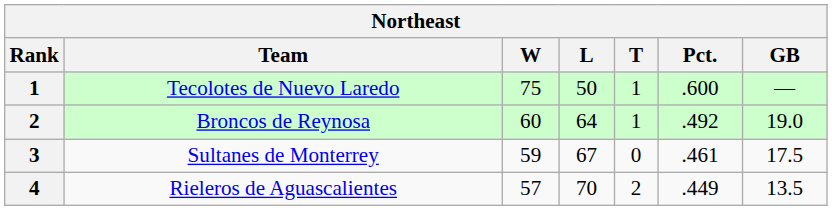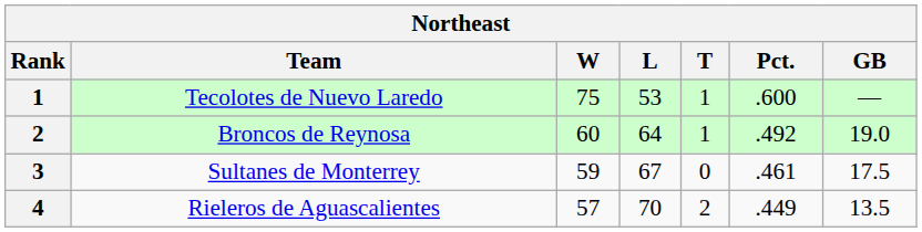Tecolotes de Nuevo Laredo | L: 50 -> 53
